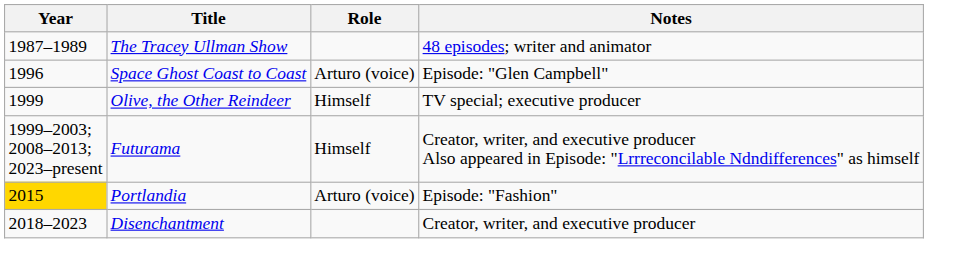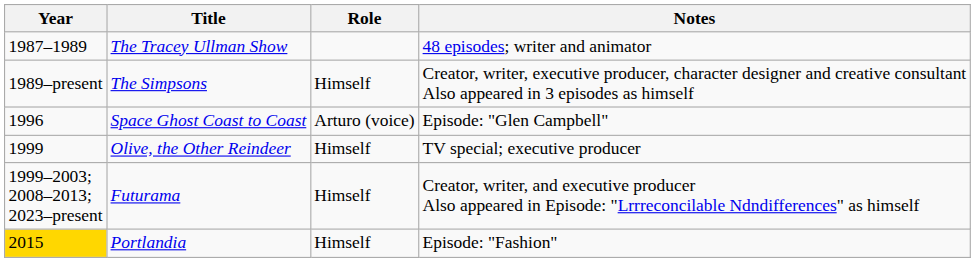+ row: 1989–present | The Simpsons | Himself | Creator, writer, executive producer, character designer and creative consultant Also appeared in 3 episodes as himself
Portlandia | Role: Arturo (voice) -> Himself
- row: 2018–2023 | Disenchantment | Creator, writer, and executive producer
